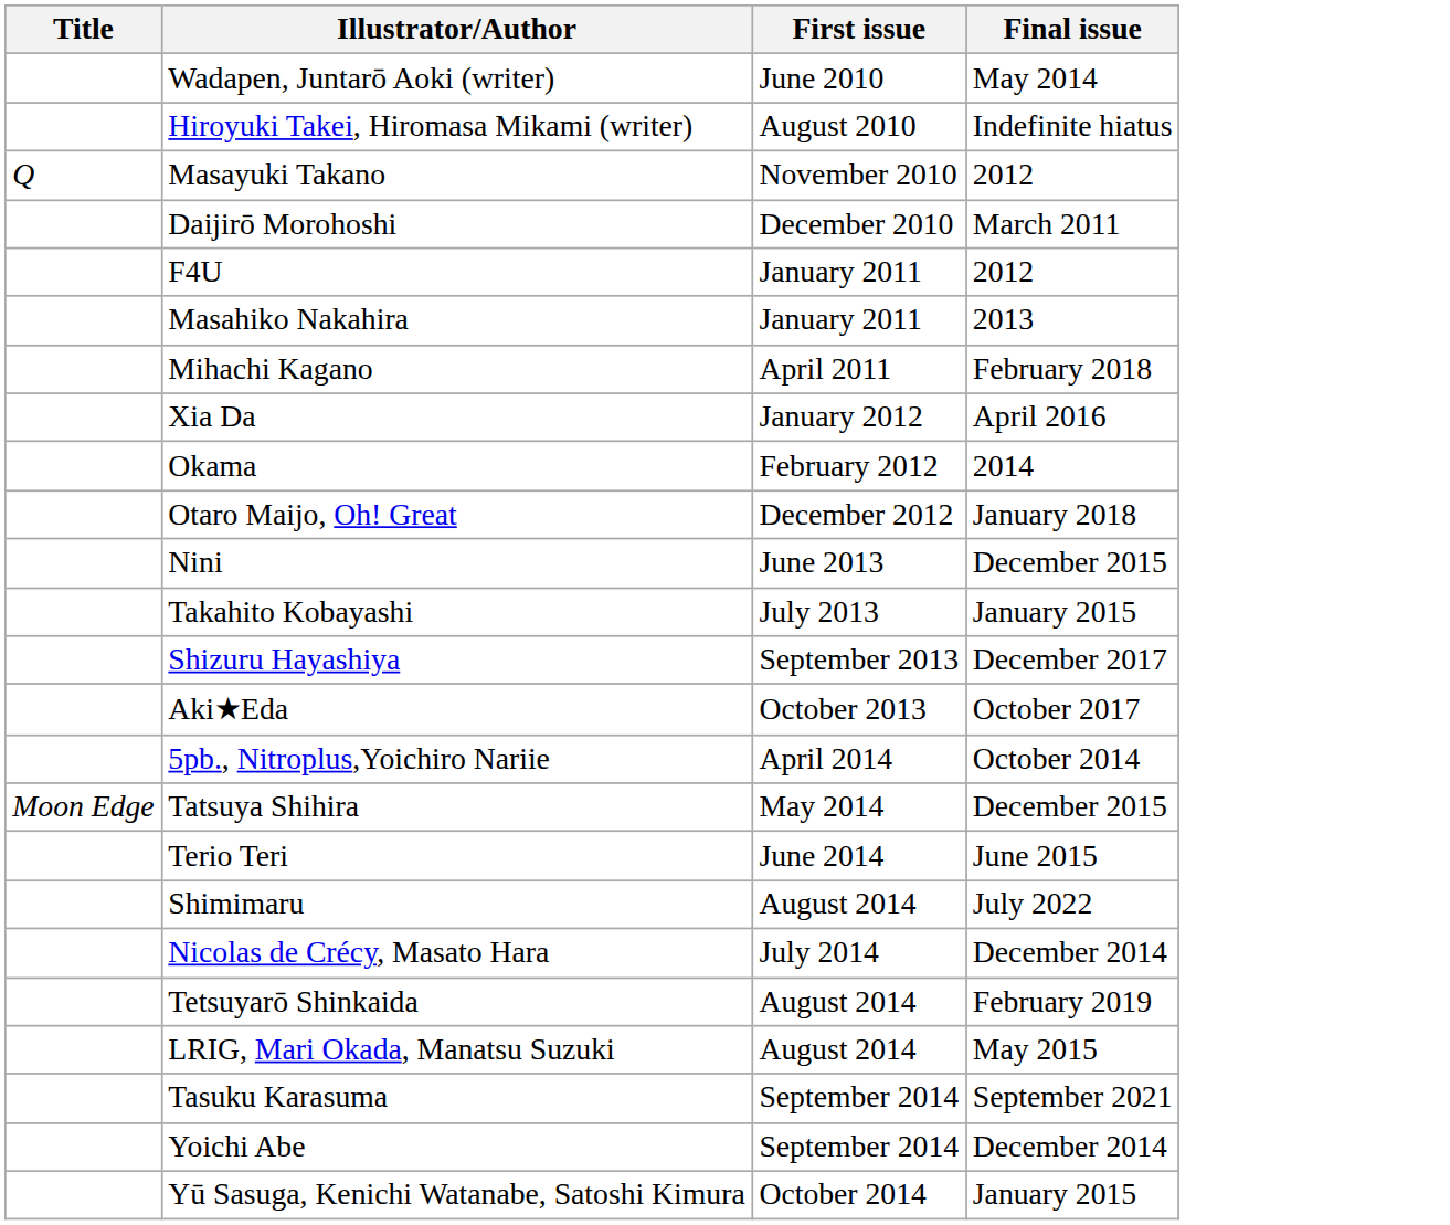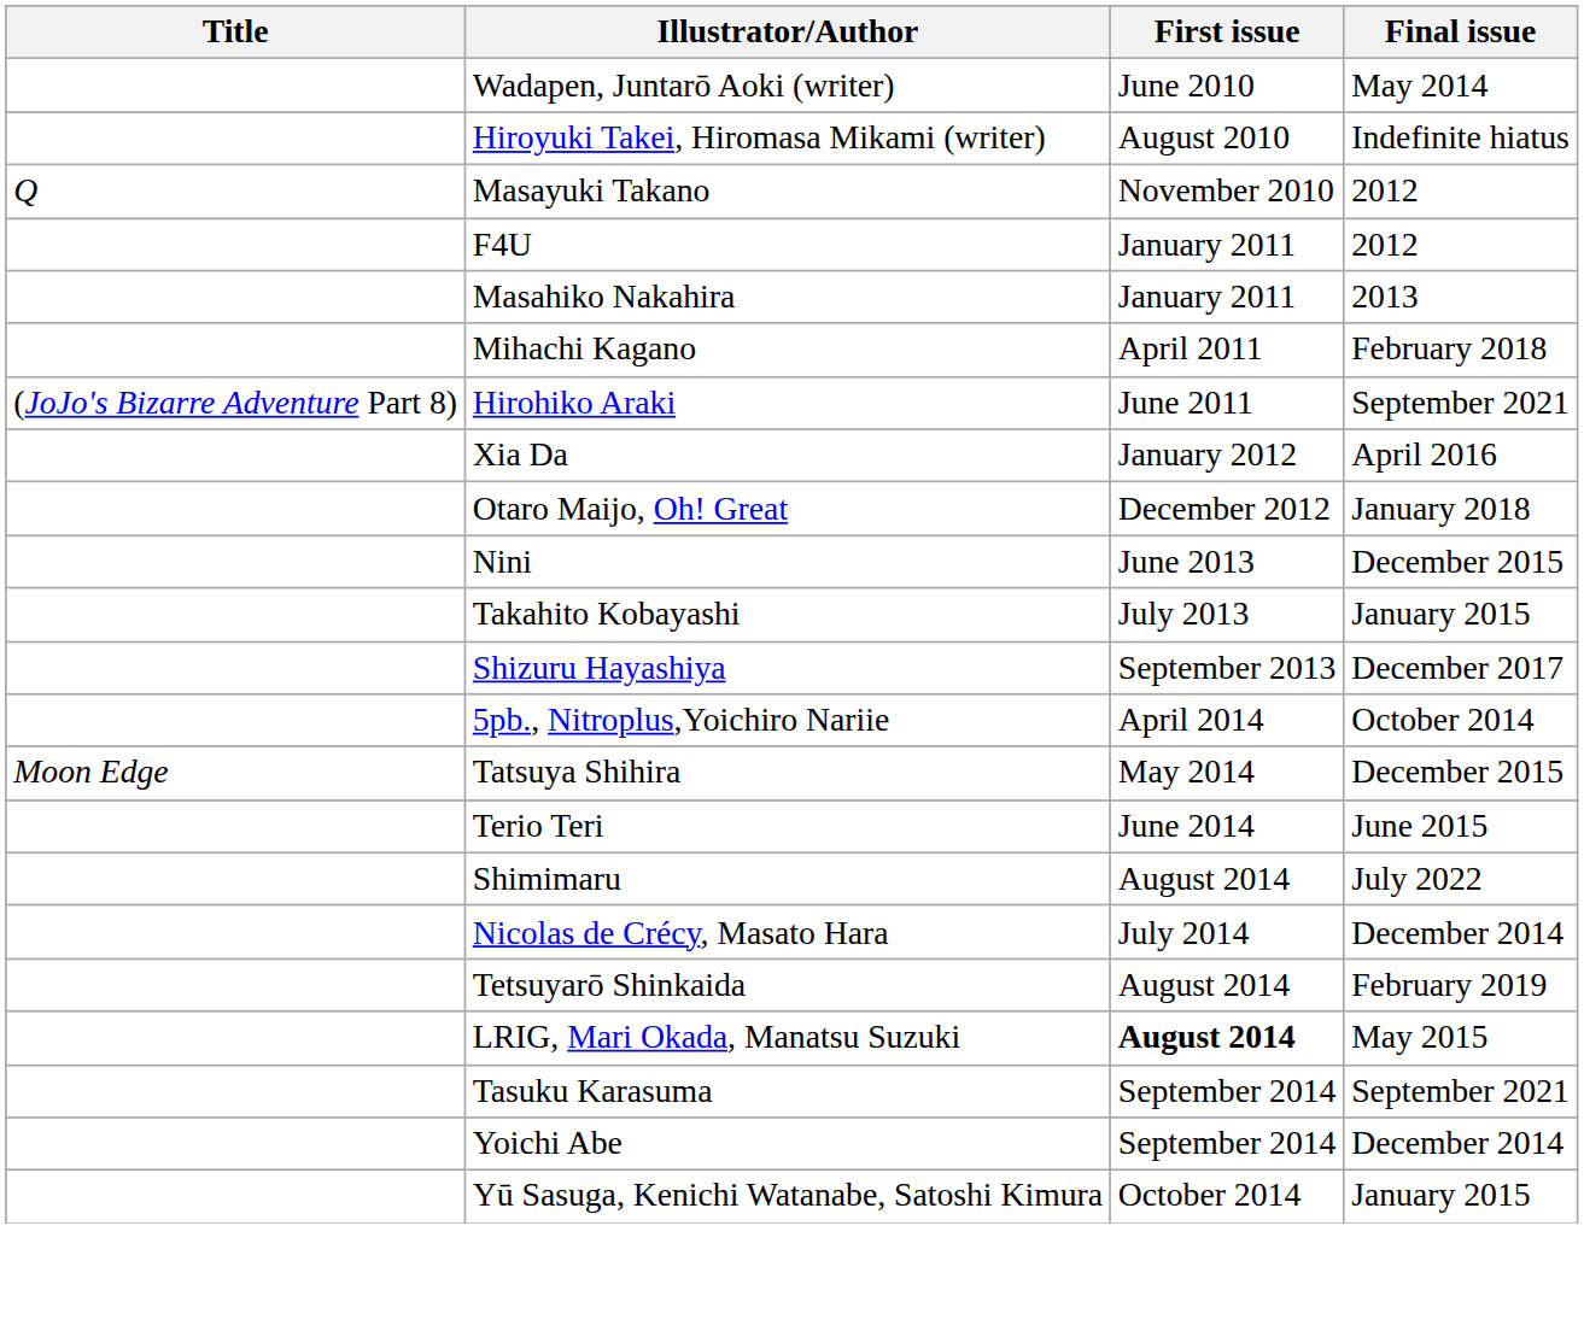- row: Daijirō Morohoshi | December 2010 | March 2011
+ row: (JoJo's Bizarre Adventure Part 8) | Hirohiko Araki | June 2011 | September 2021
- row: Okama | February 2012 | 2014
- row: Aki★Eda | October 2013 | October 2017
LRIG, Mari Okada, Manatsu Suzuki | First issue: normal -> bold
